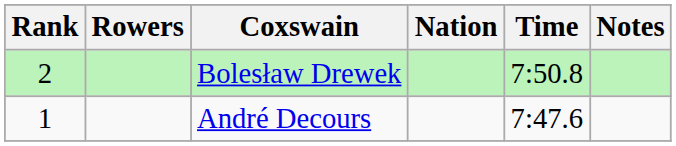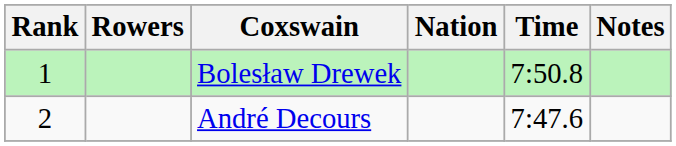Bolesław Drewek | Rank: 2 -> 1
André Decours | Rank: 1 -> 2
